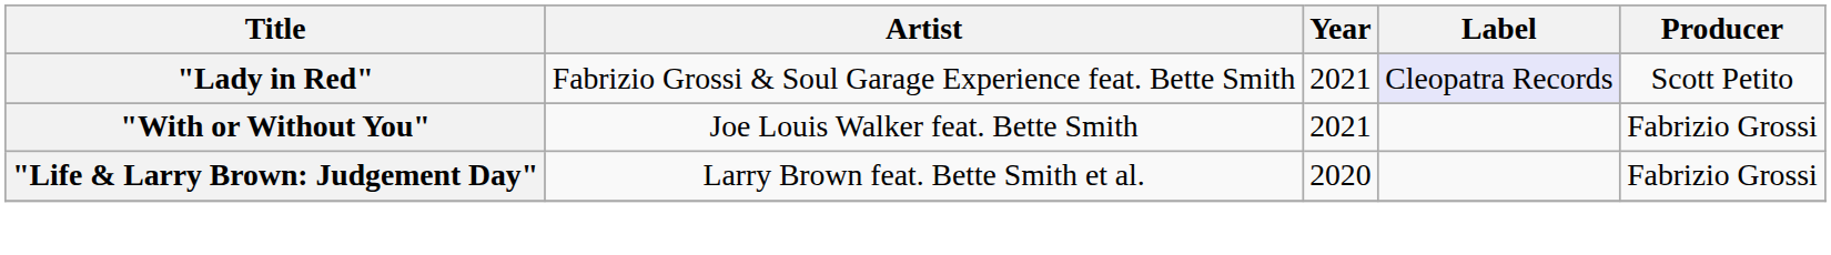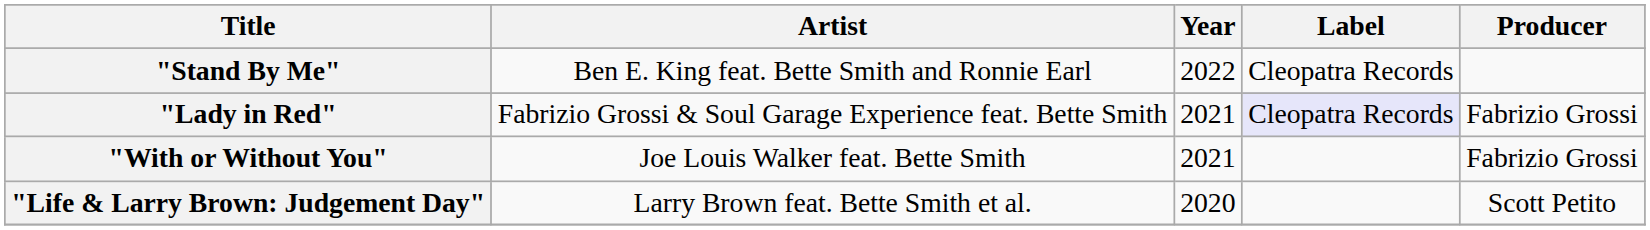+ row: "Stand By Me" | Ben E. King feat. Bette Smith and Ronnie Earl | 2022 | Cleopatra Records
"Lady in Red" | Producer: Scott Petito -> Fabrizio Grossi
"Life & Larry Brown: Judgement Day" | Producer: Fabrizio Grossi -> Scott Petito
